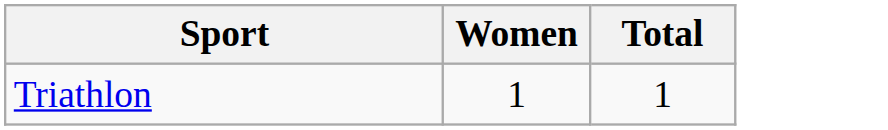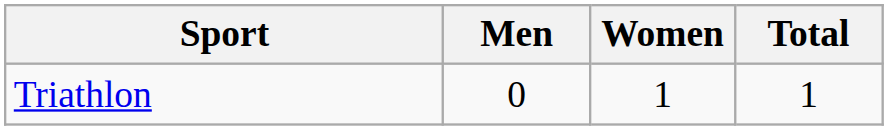+ column: Men | 0
